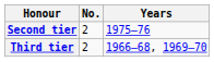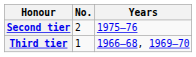Third tier | No.: 2 -> 1
